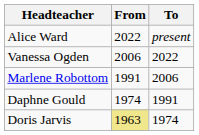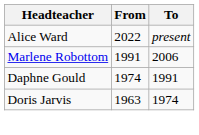- row: Vanessa Ogden | 2006 | 2022
Doris Jarvis | From: khaki background -> no background
